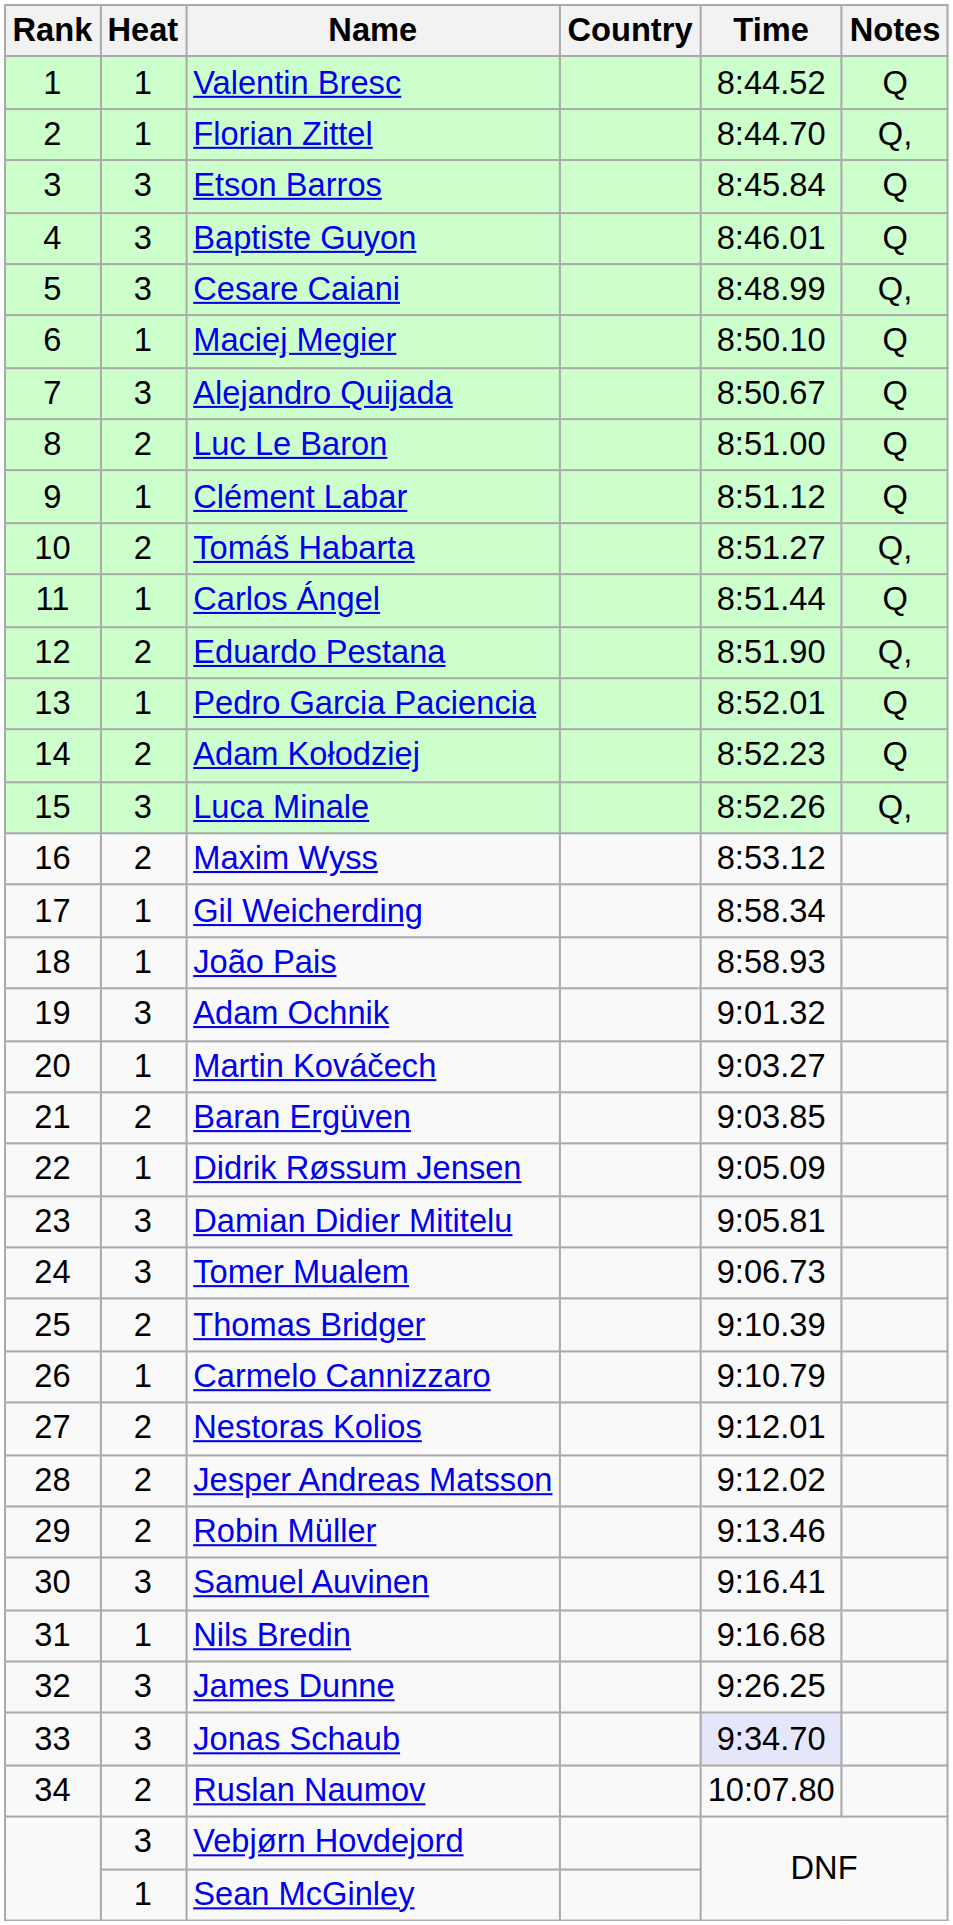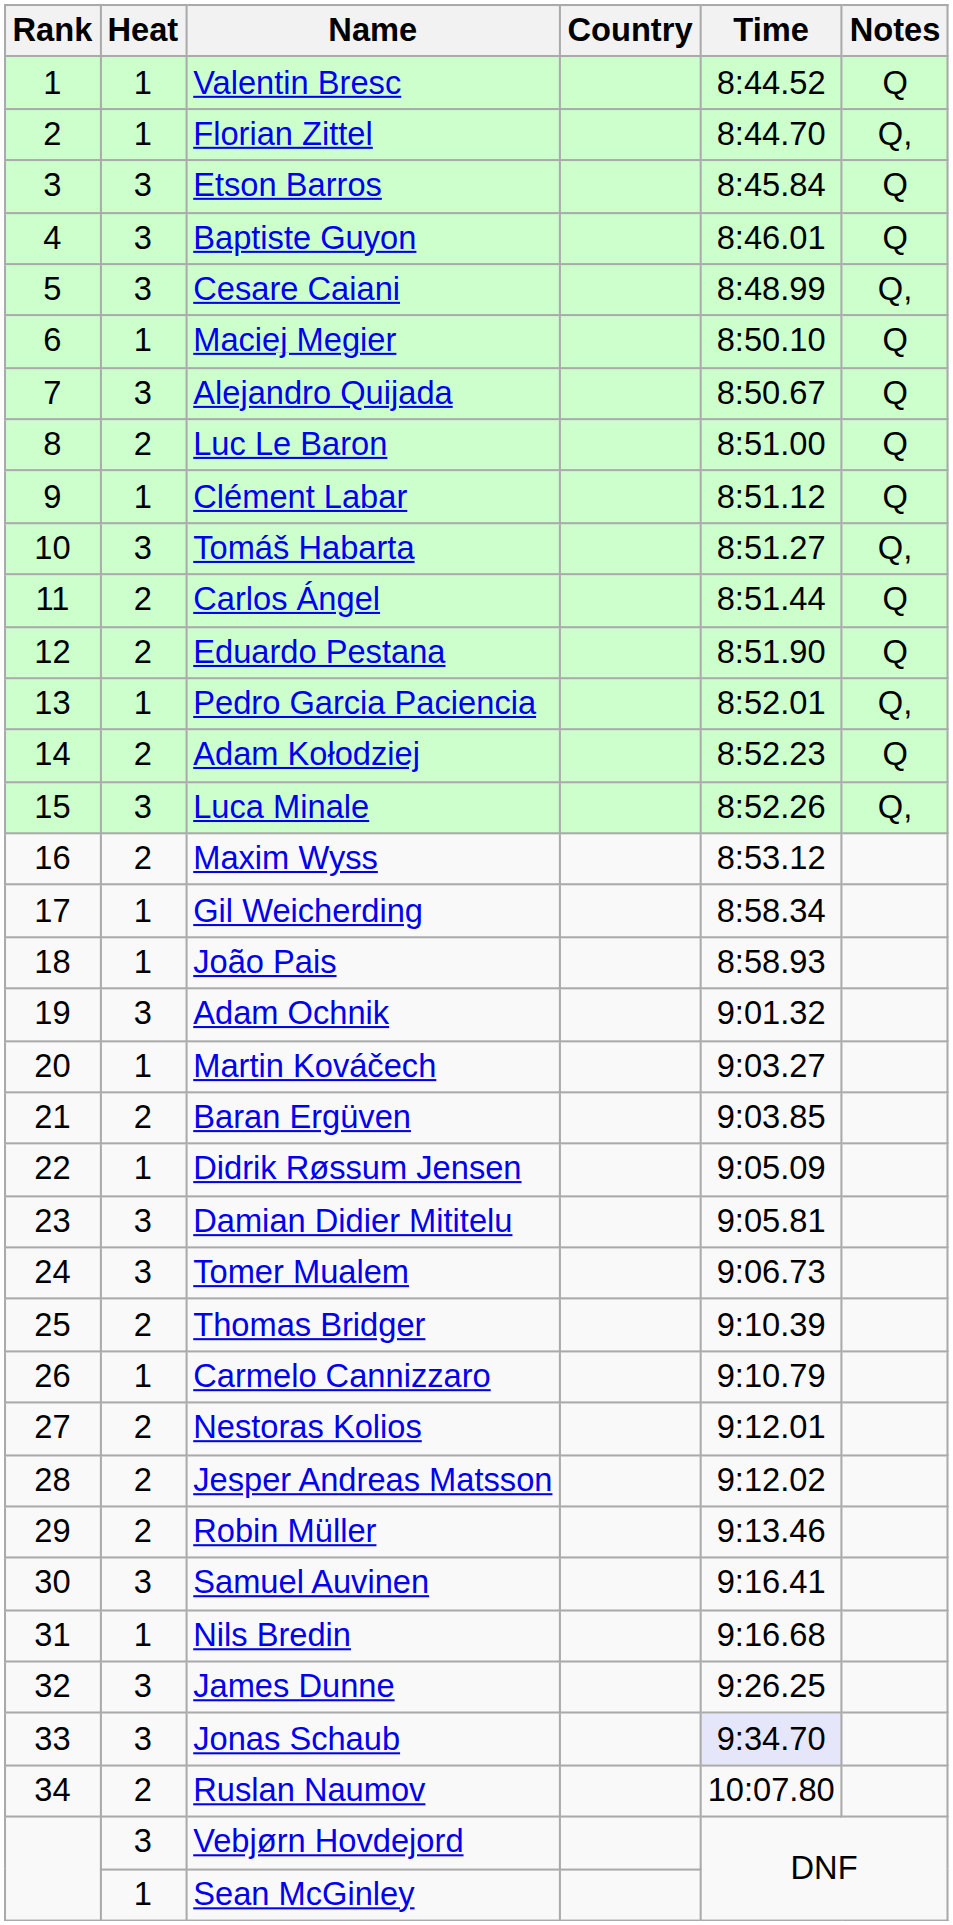Tomáš Habarta | Heat: 2 -> 3
Carlos Ángel | Heat: 1 -> 2
Eduardo Pestana | Notes: Q, -> Q
Pedro Garcia Paciencia | Notes: Q -> Q,
